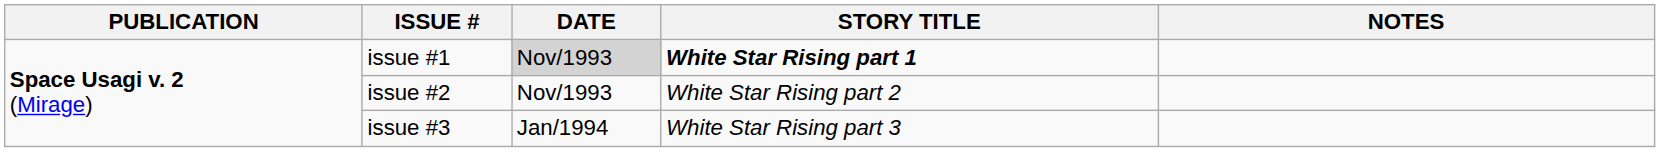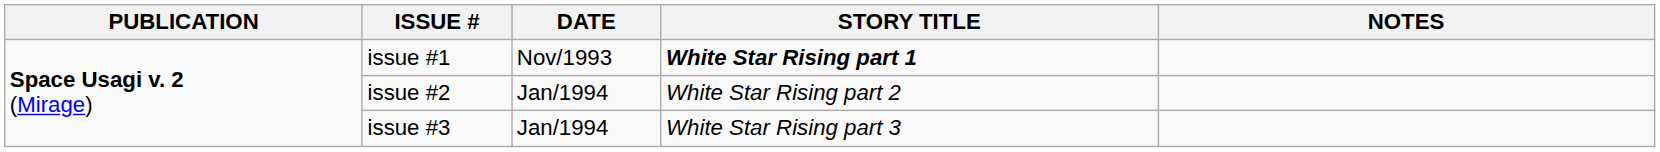issue #1 | DATE: lightgrey background -> no background
issue #2 | DATE: Nov/1993 -> Jan/1994
